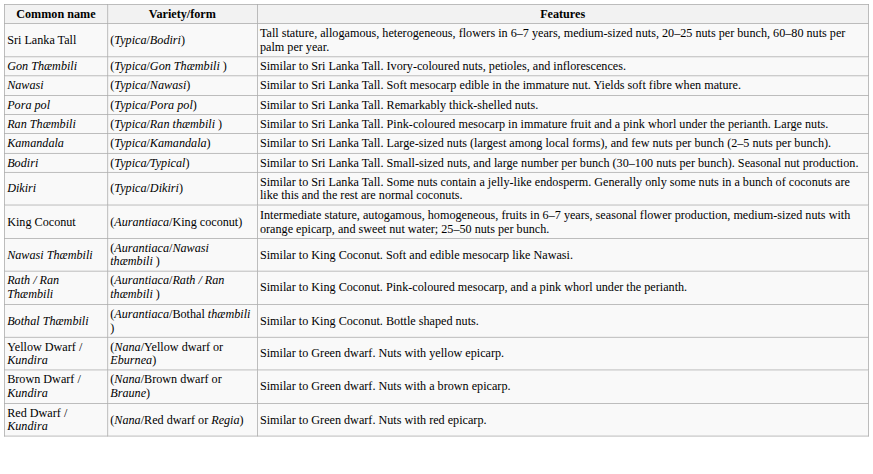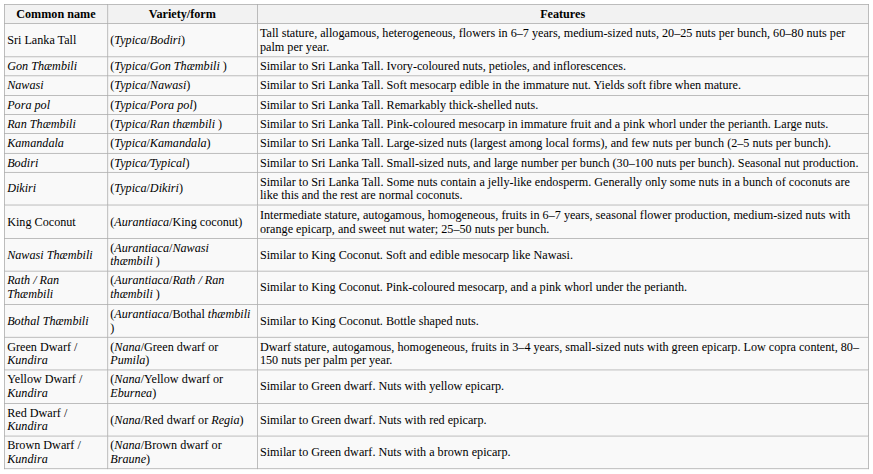+ row: Green Dwarf / Kundira | (Nana/Green dwarf or Pumila) | Dwarf stature, autogamous, homogeneous, fruits in 3–4 years, small-sized nuts with green epicarp. Low copra content, 80–150 nuts per palm per year.
rows swapped: Red Dwarf / Kundira <-> Brown Dwarf / Kundira
